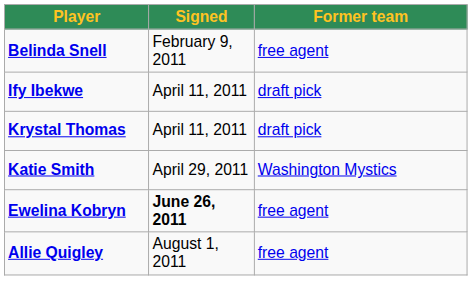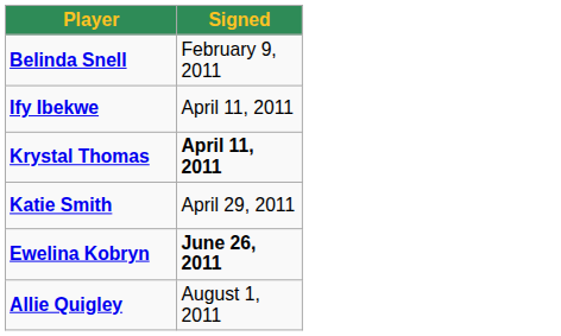- column: Former team | free agent | draft pick | draft pick | Washington Mystics | free agent | free agent
Krystal Thomas | Signed: normal -> bold
